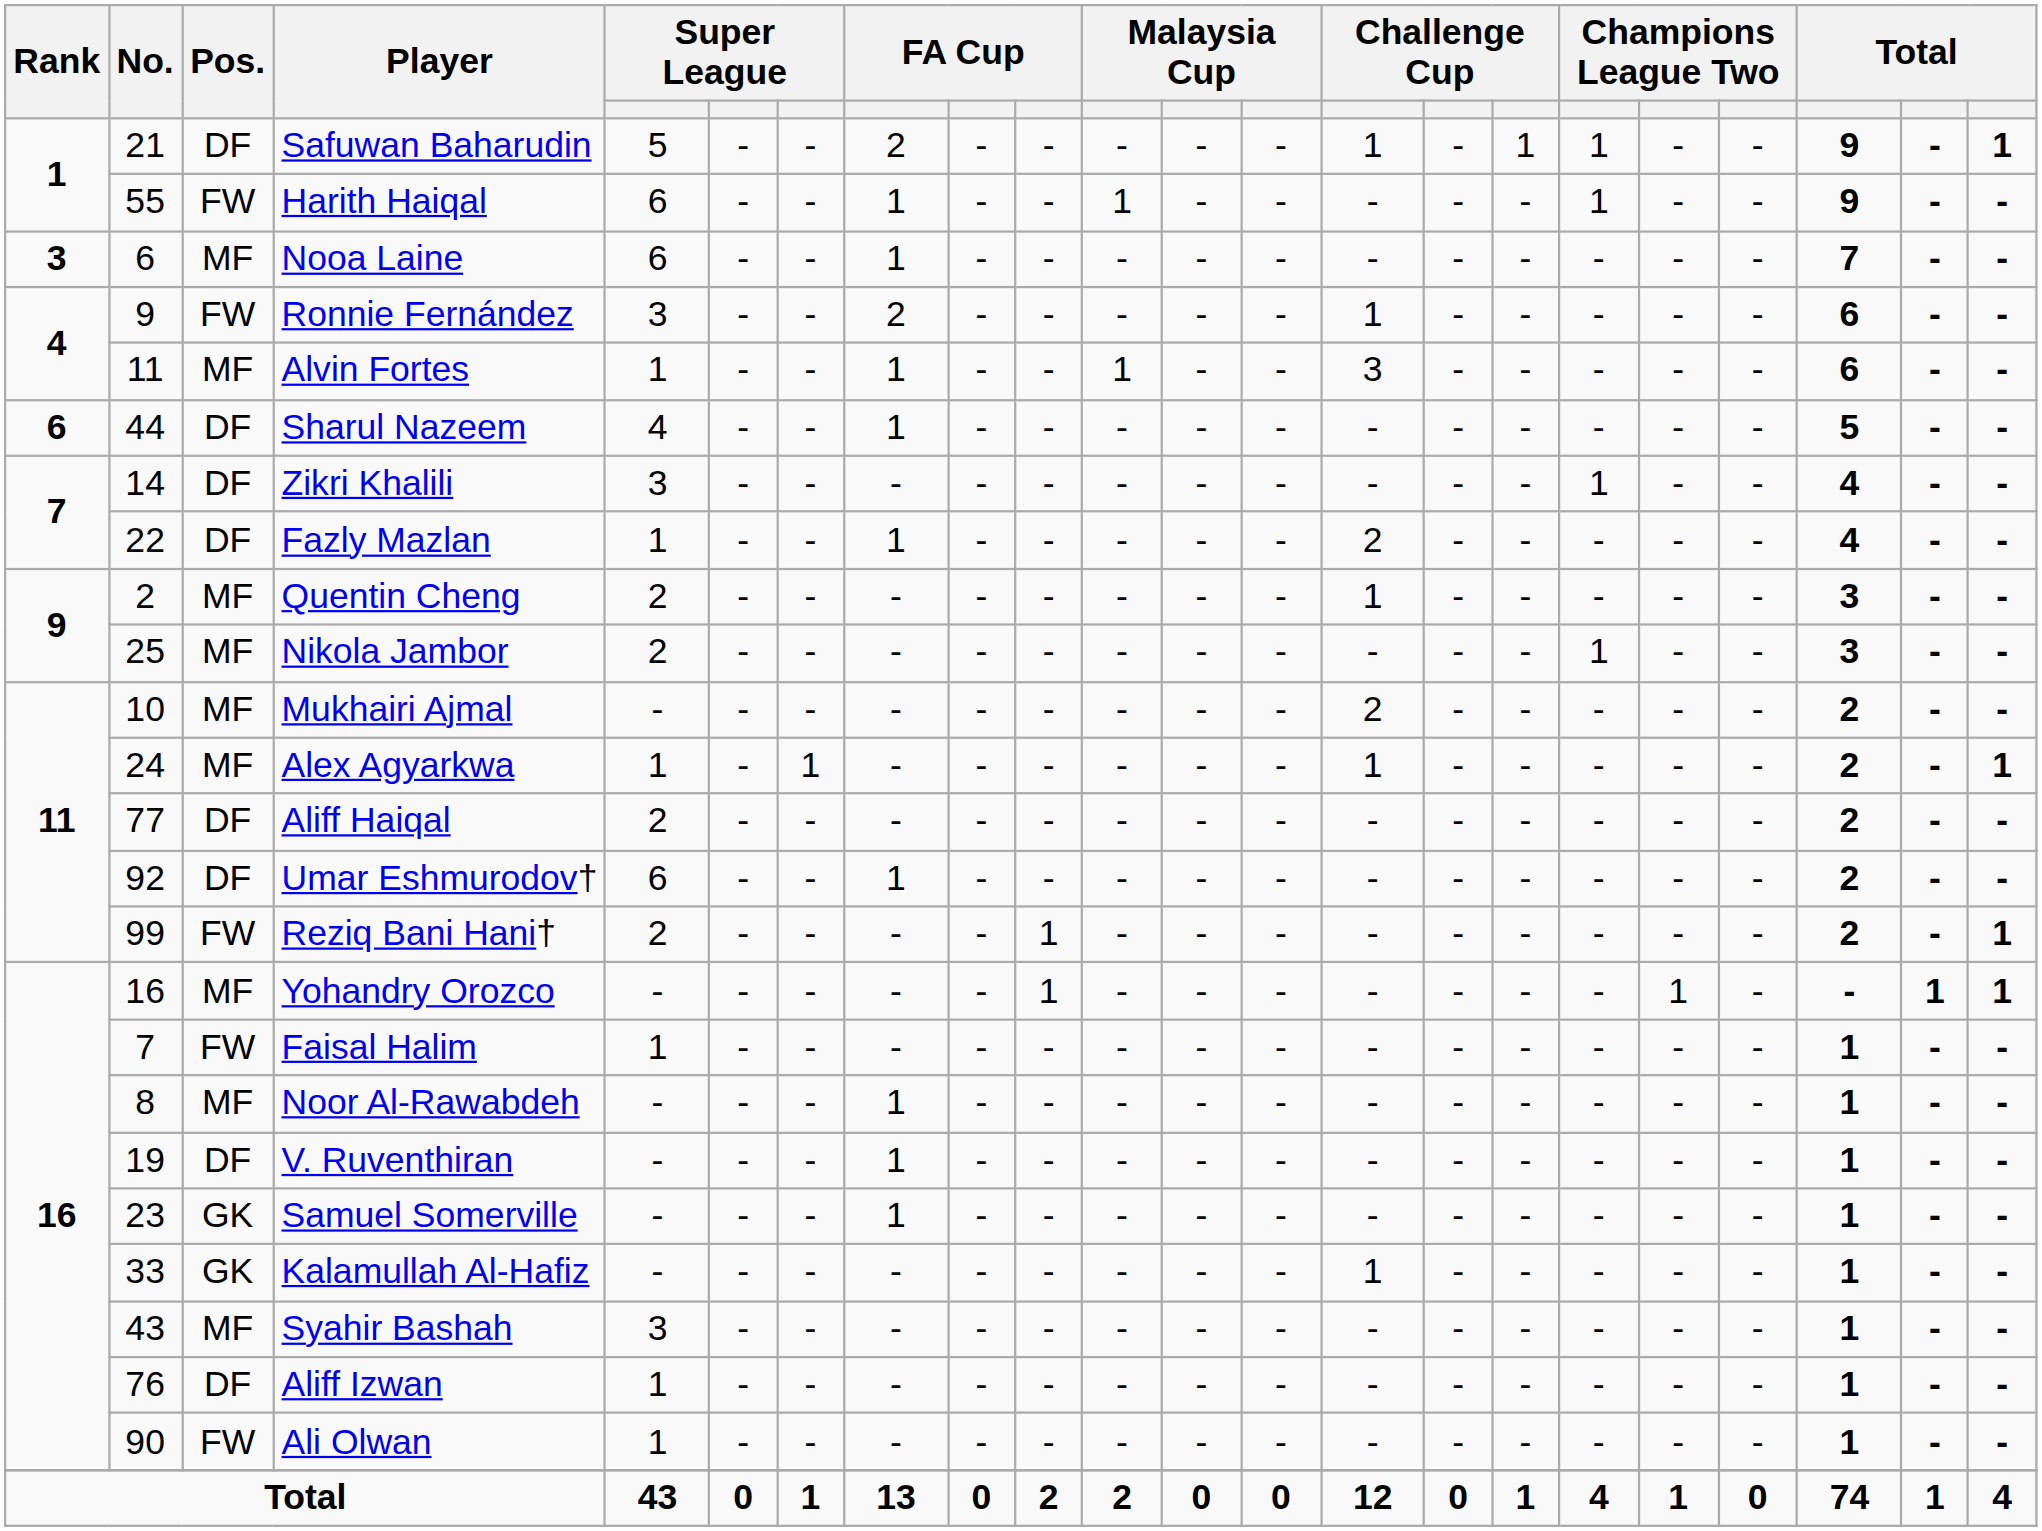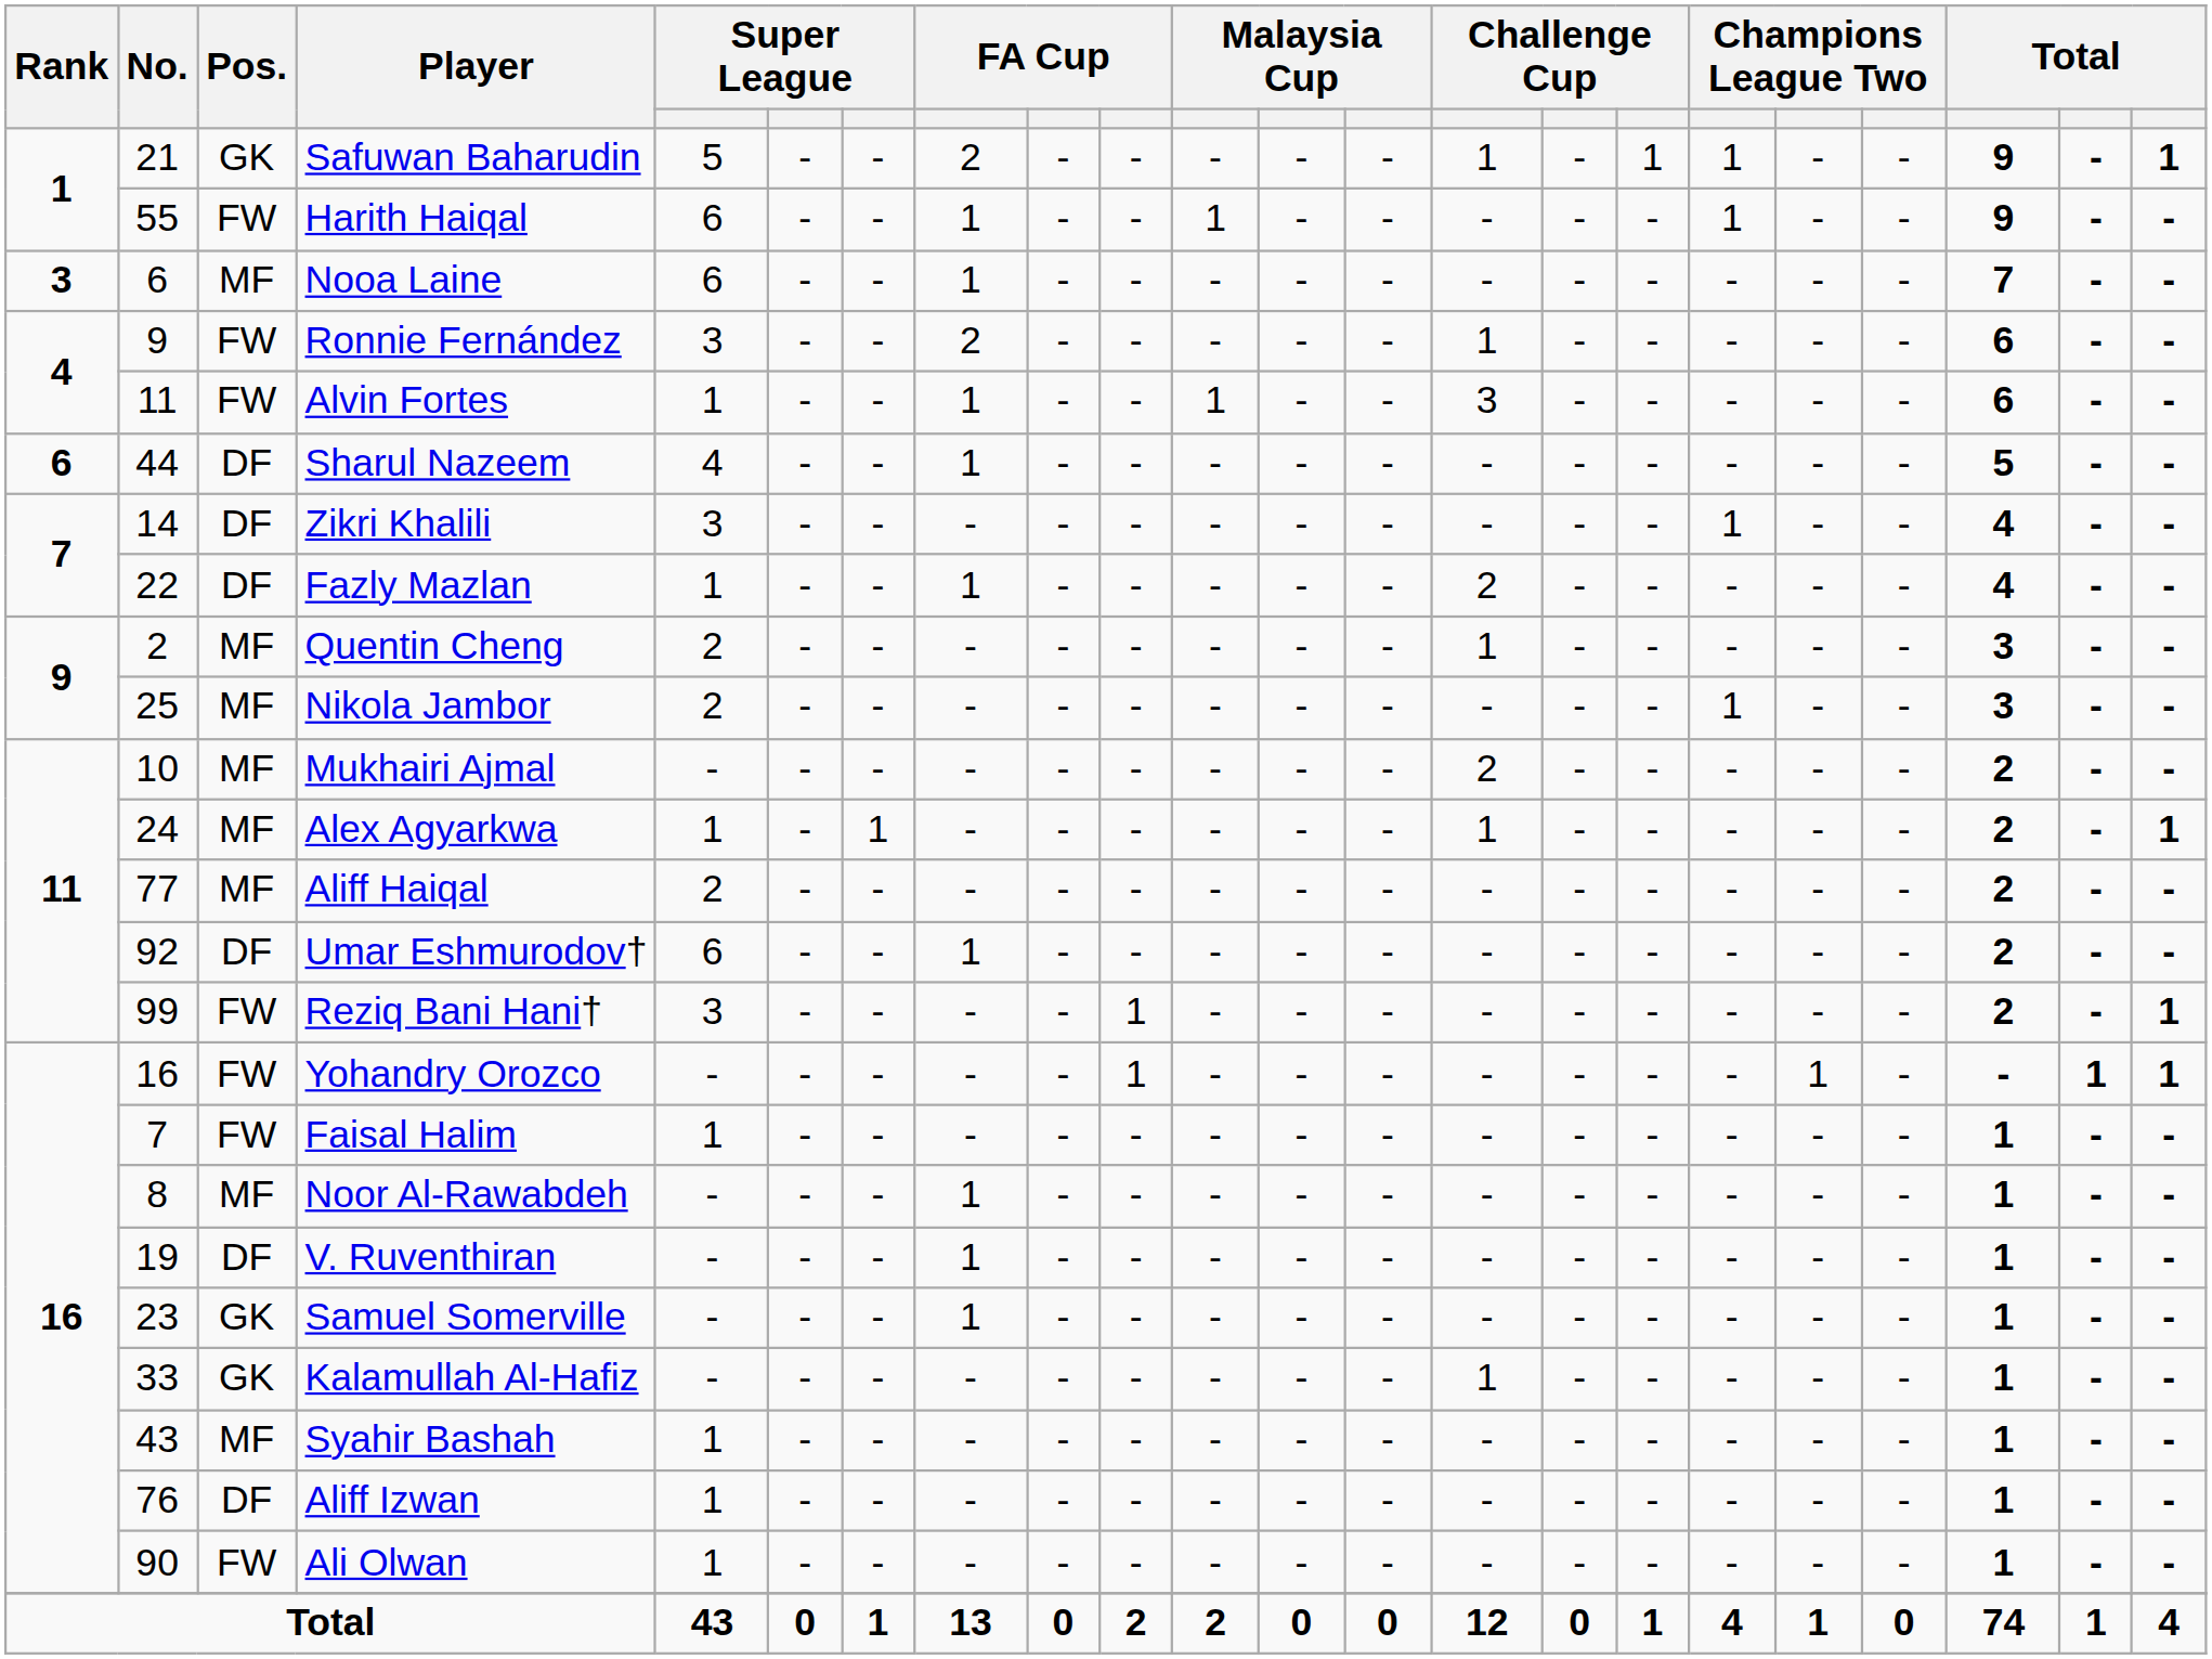Safuwan Baharudin | Pos.: DF -> GK
Alvin Fortes | Pos.: MF -> FW
Aliff Haiqal | Pos.: DF -> MF
Reziq Bani Hani† | column 5: 2 -> 3
Yohandry Orozco | Pos.: MF -> FW
Syahir Bashah | column 5: 3 -> 1
